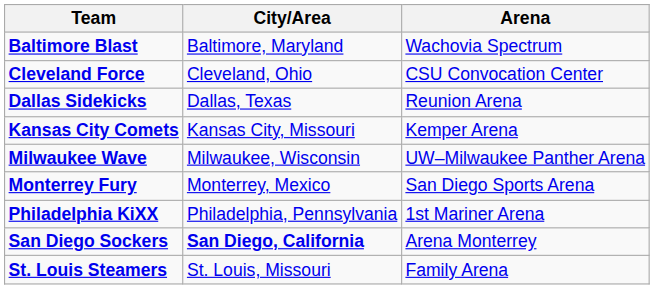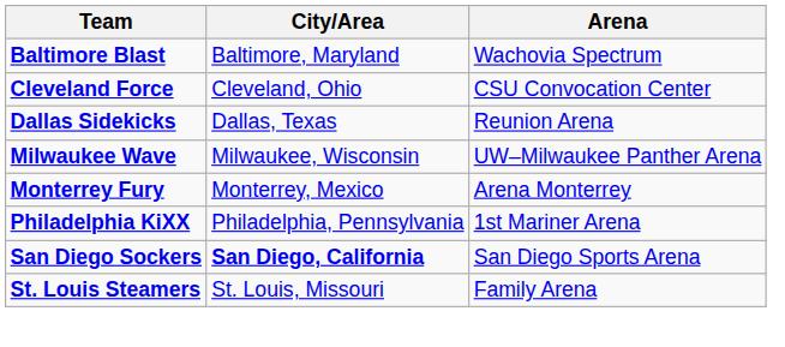- row: Kansas City Comets | Kansas City, Missouri | Kemper Arena
Monterrey Fury | Arena: San Diego Sports Arena -> Arena Monterrey
San Diego Sockers | Arena: Arena Monterrey -> San Diego Sports Arena
